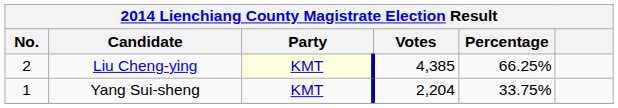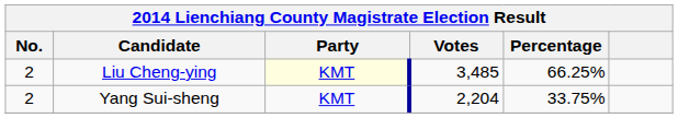Liu Cheng-ying | Votes: 4,385 -> 3,485
Yang Sui-sheng | No.: 1 -> 2
